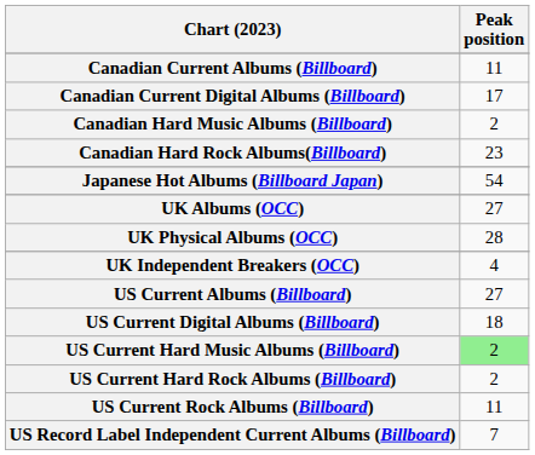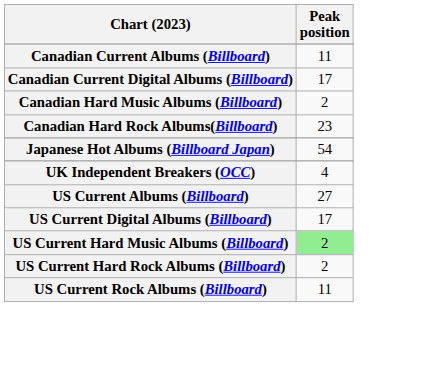- row: UK Albums (OCC) | 27
- row: UK Physical Albums (OCC) | 28
US Current Digital Albums (Billboard) | Peak position: 18 -> 17
- row: US Record Label Independent Current Albums (Billboard) | 7
